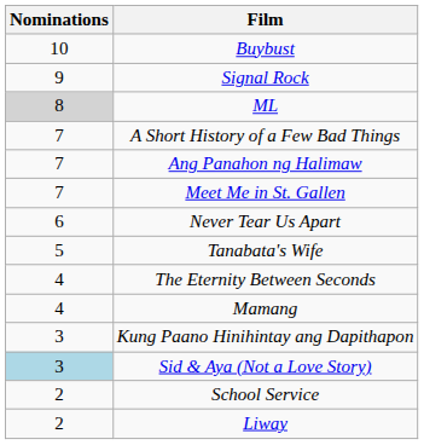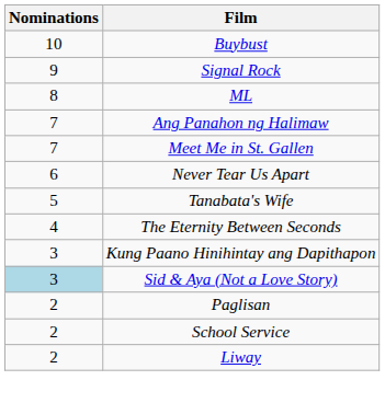ML | Nominations: lightgrey background -> no background
- row: 7 | A Short History of a Few Bad Things
- row: 4 | Mamang
+ row: 2 | Paglisan
